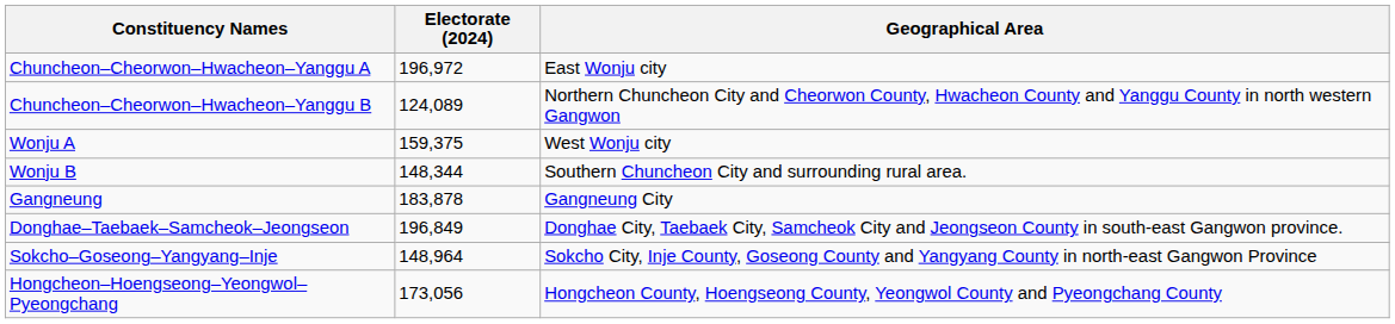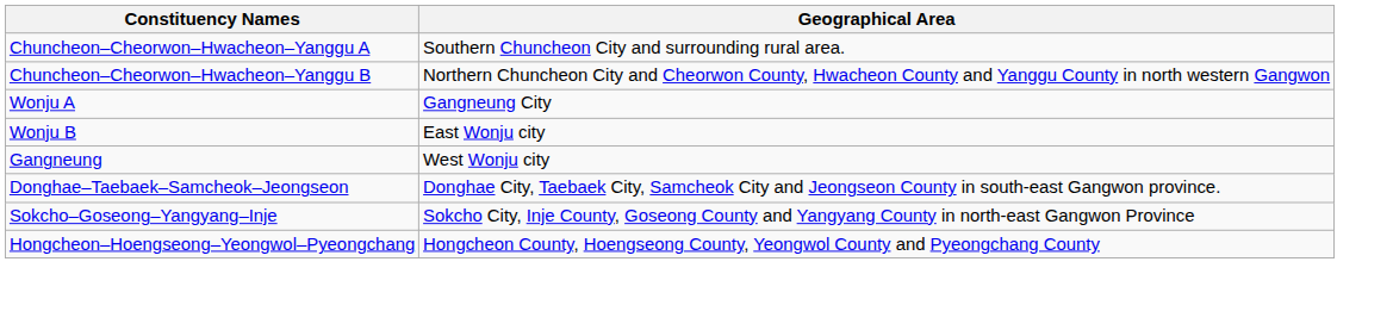- column: Electorate (2024) | 196,972 | 124,089 | 159,375 | 148,344 | 183,878 | 196,849 | 148,964 | 173,056
Chuncheon–Cheorwon–Hwacheon–Yanggu A | Geographical Area: East Wonju city -> Southern Chuncheon City and surrounding rural area.
Wonju A | Geographical Area: West Wonju city -> Gangneung City
Wonju B | Geographical Area: Southern Chuncheon City and surrounding rural area. -> East Wonju city
Gangneung | Geographical Area: Gangneung City -> West Wonju city
